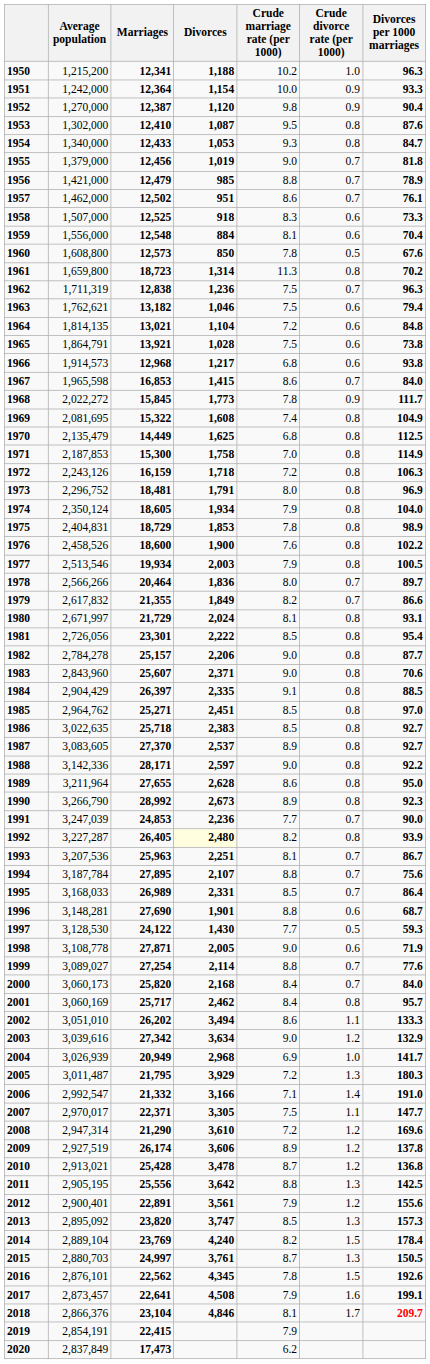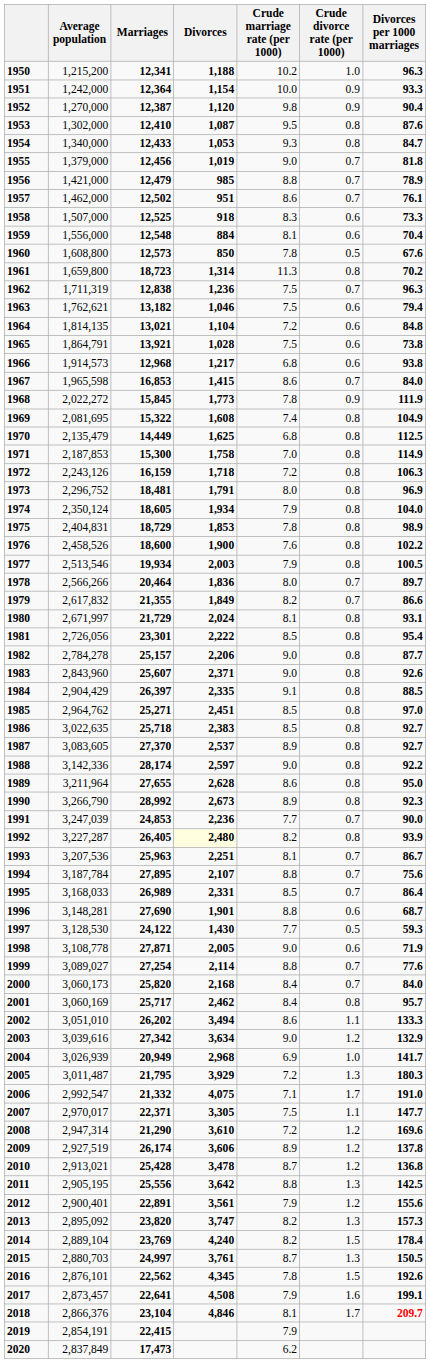1968 | Divorces per 1000 marriages: 111.7 -> 111.9
1983 | Divorces per 1000 marriages: 70.6 -> 92.6
1988 | Marriages: 28,171 -> 28,174
2006 | Divorces: 3,166 -> 4,075
2006 | Crude divorce rate (per 1000): 1.4 -> 1.7
2013 | Crude marriage rate (per 1000): 8.5 -> 8.2
